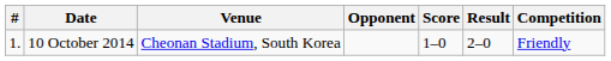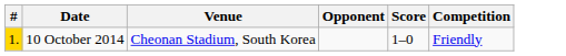- column: Result | 2–0
10 October 2014 | #: no background -> gold background
